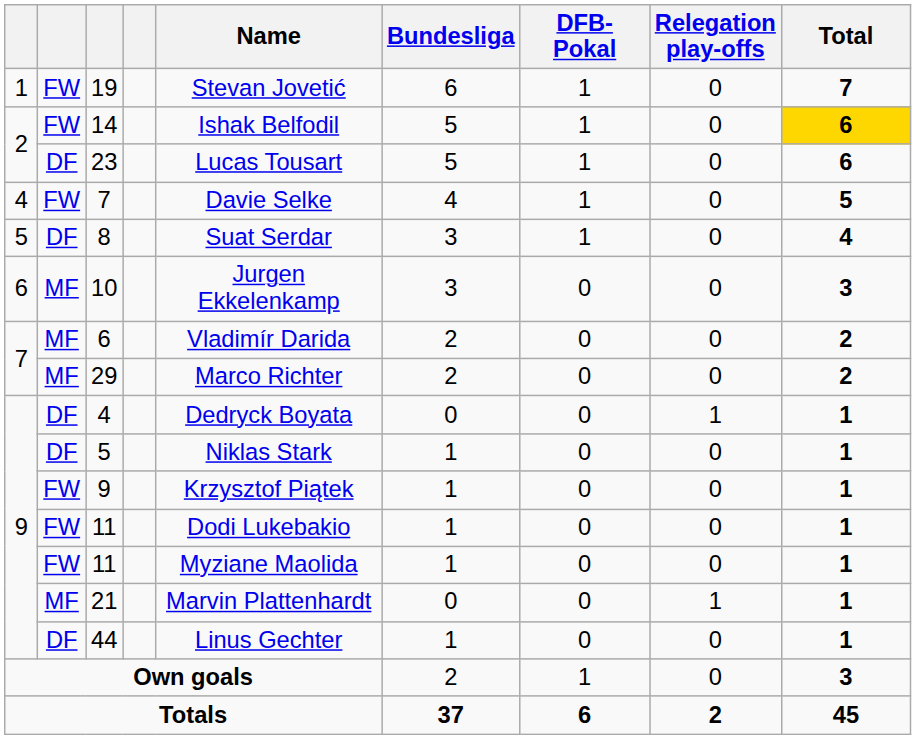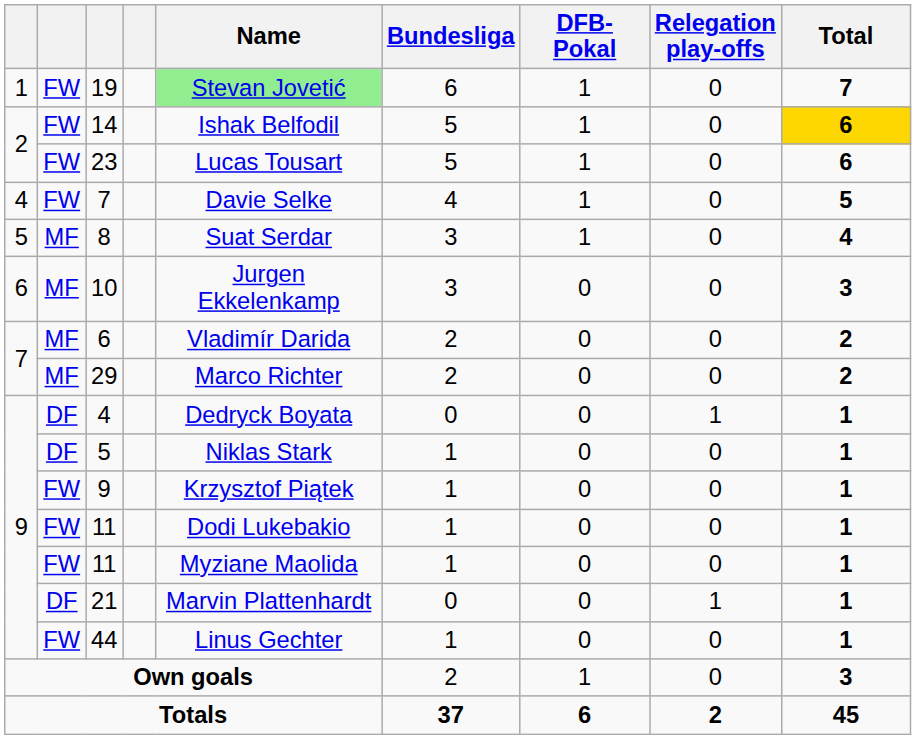19 | Name: no background -> lightgreen background
23 | column 2: DF -> FW
8 | column 2: DF -> MF
21 | column 2: MF -> DF
44 | column 2: DF -> FW
